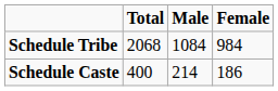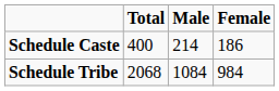rows swapped: Schedule Caste <-> Schedule Tribe
